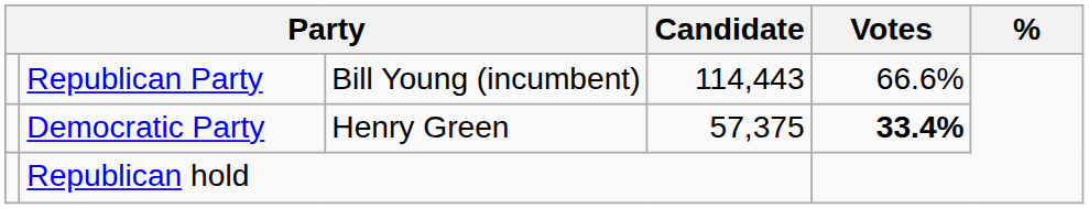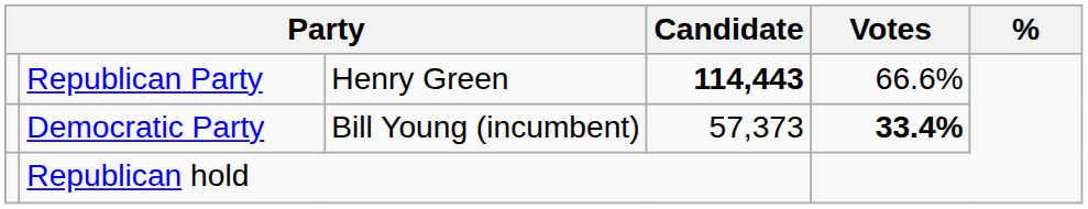Republican Party | column 3: Bill Young (incumbent) -> Henry Green
Republican Party | Candidate: normal -> bold
Democratic Party | column 3: Henry Green -> Bill Young (incumbent)
Democratic Party | Candidate: 57,375 -> 57,373
